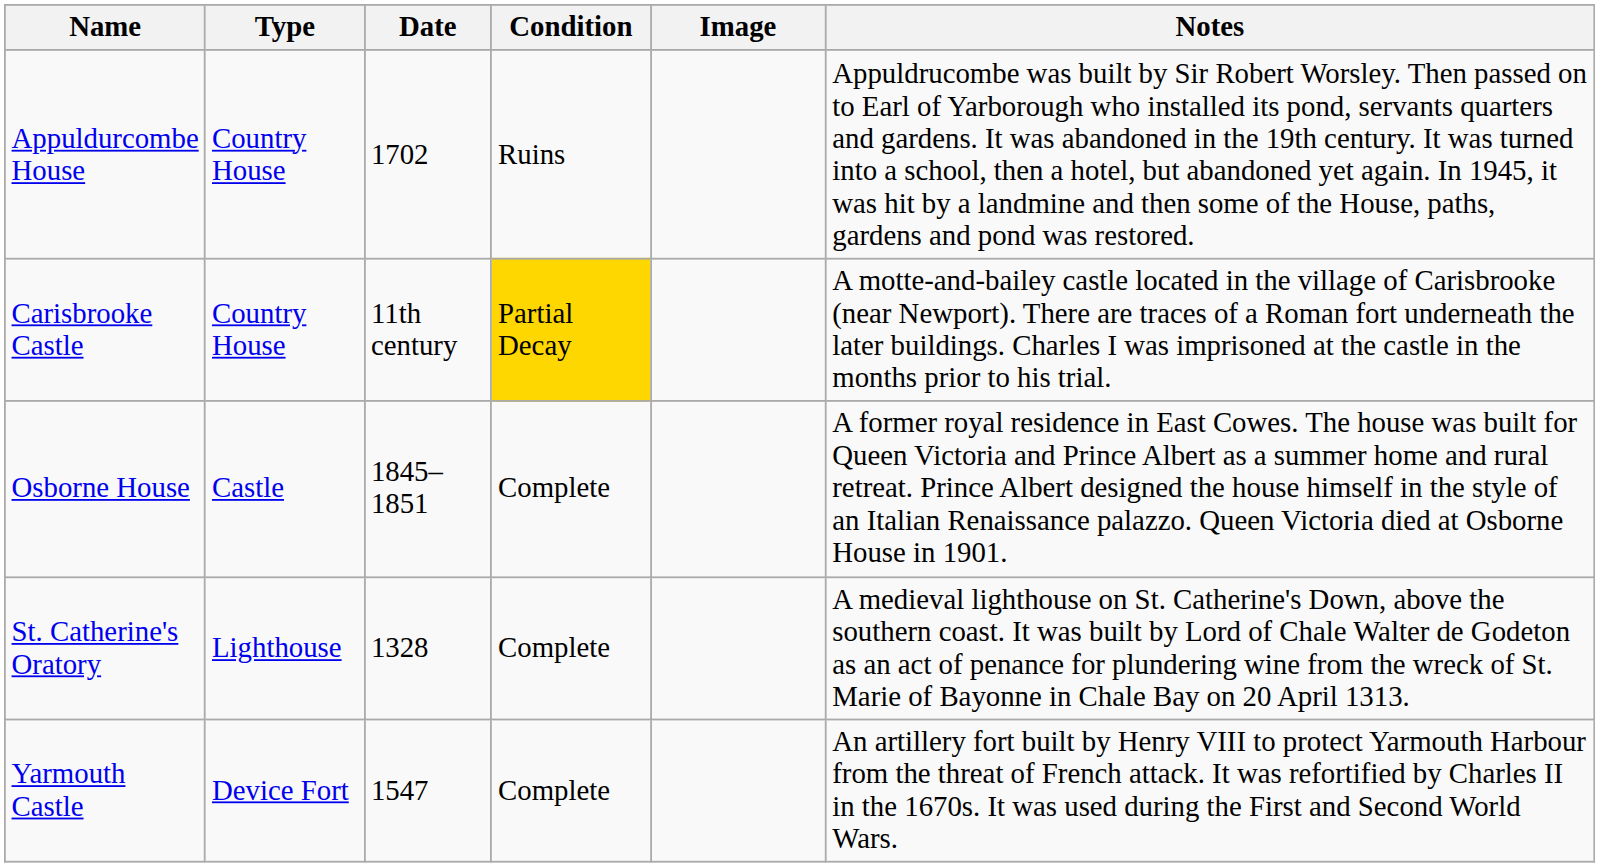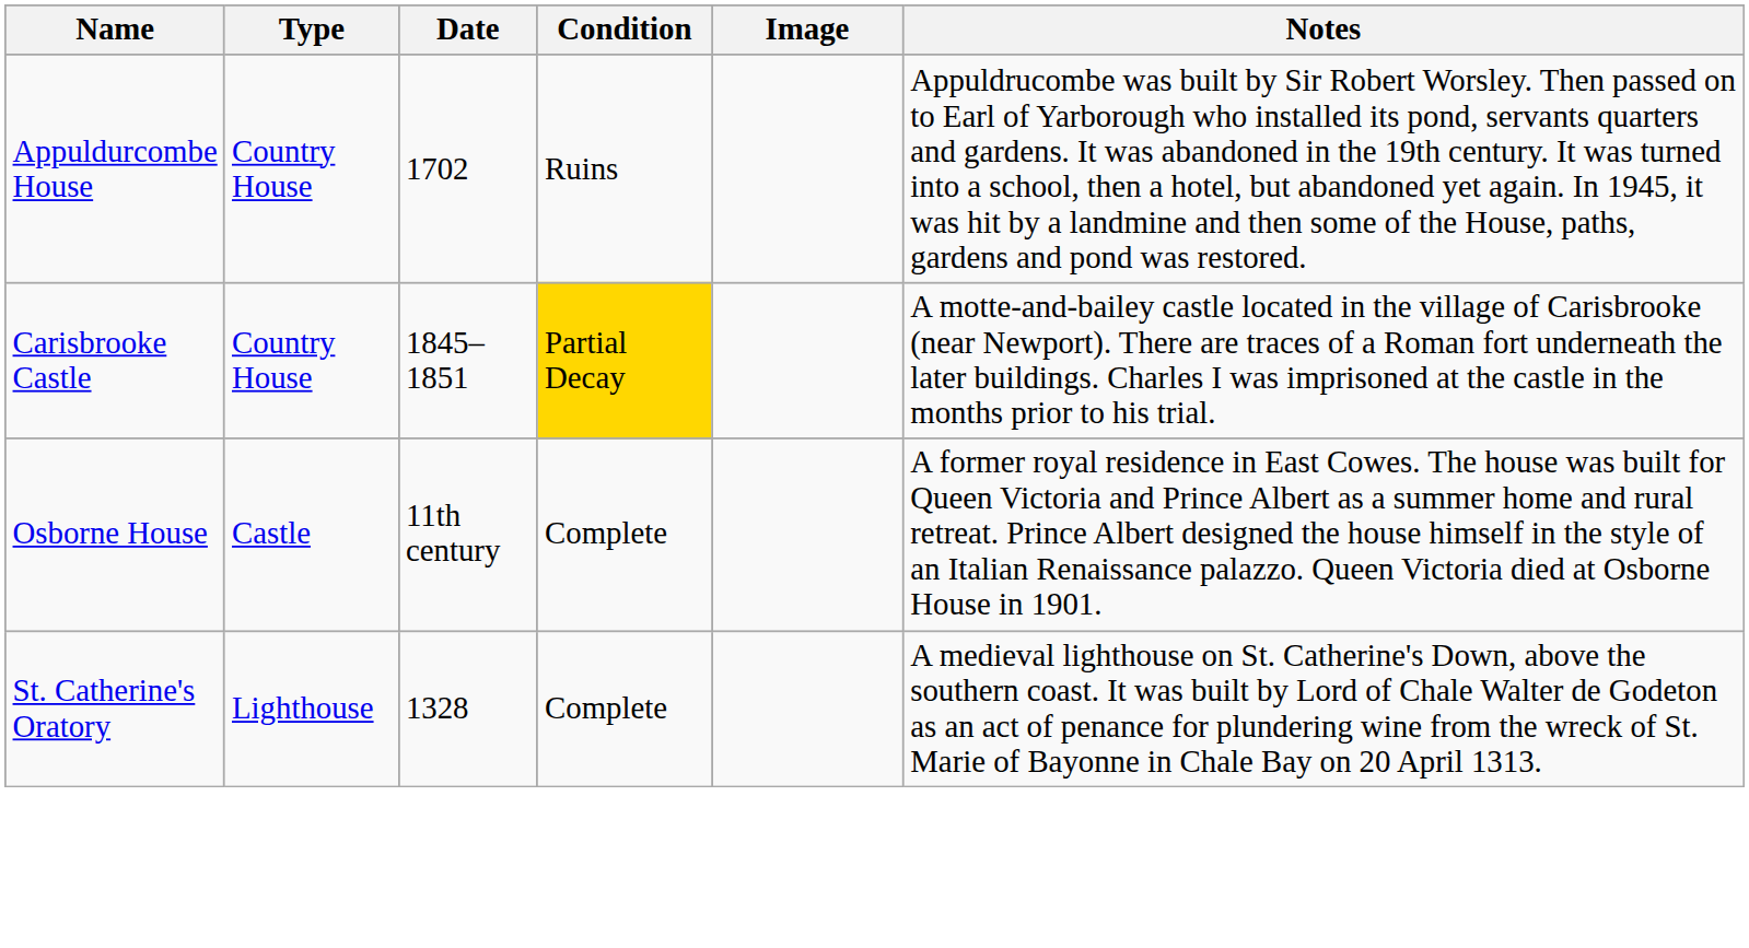Carisbrooke Castle | Date: 11th century -> 1845–1851
Osborne House | Date: 1845–1851 -> 11th century
- row: Yarmouth Castle | Device Fort | 1547 | Complete | An artillery fort built by Henry VIII to protect Yarmouth Harbour from the threat of French attack. It was refortified by Charles II in the 1670s. It was used during the First and Second World Wars.
